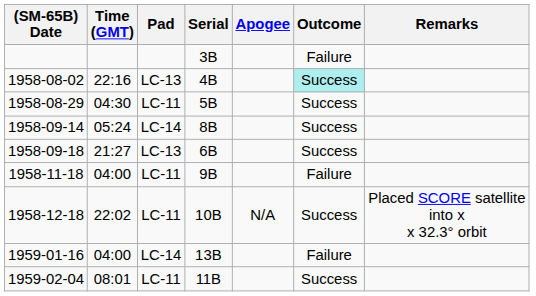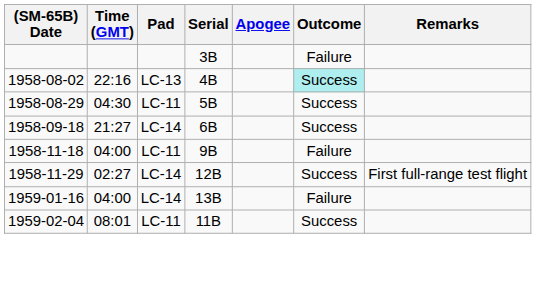- row: 1958-09-14 | 05:24 | LC-14 | 8B | Success
1958-09-18 | Pad: LC-13 -> LC-14
+ row: 1958-11-29 | 02:27 | LC-14 | 12B | Success | First full-range test flight
- row: 1958-12-18 | 22:02 | LC-11 | 10B | N/A | Success | Placed SCORE satellite into x x 32.3° orbit
